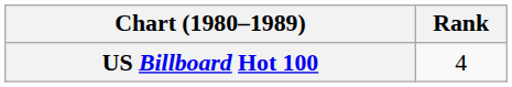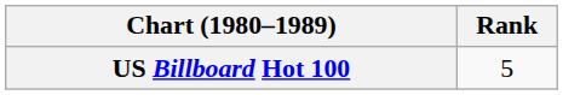US Billboard Hot 100 | Rank: 4 -> 5
